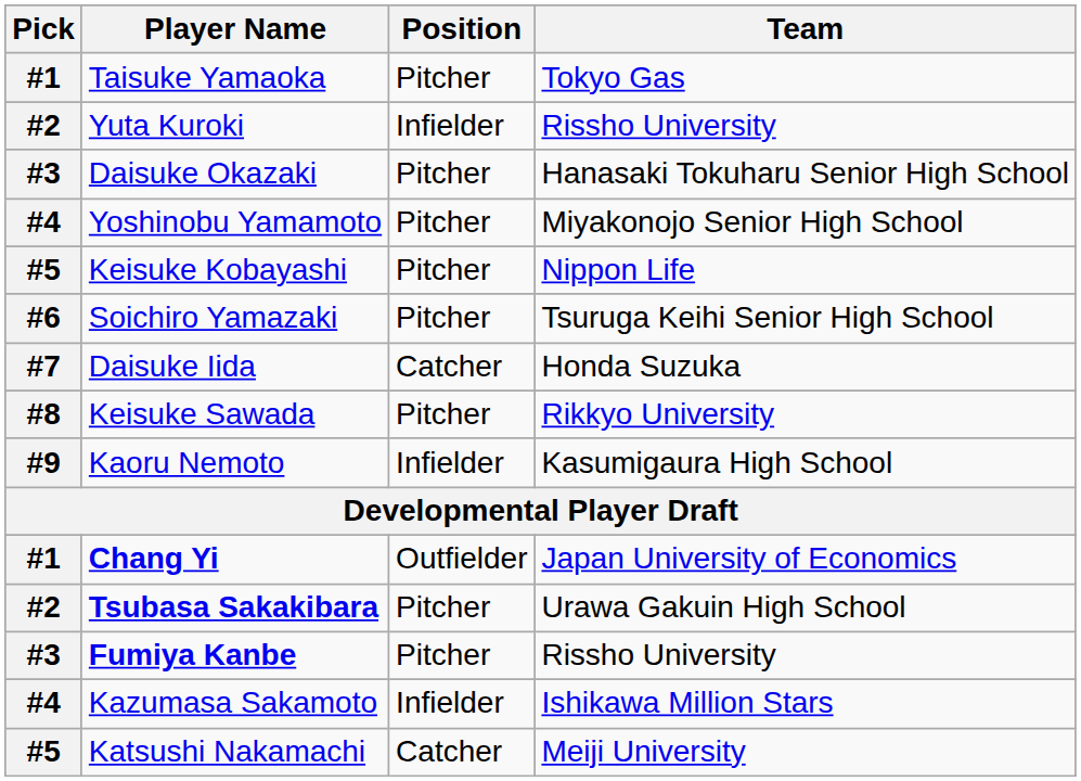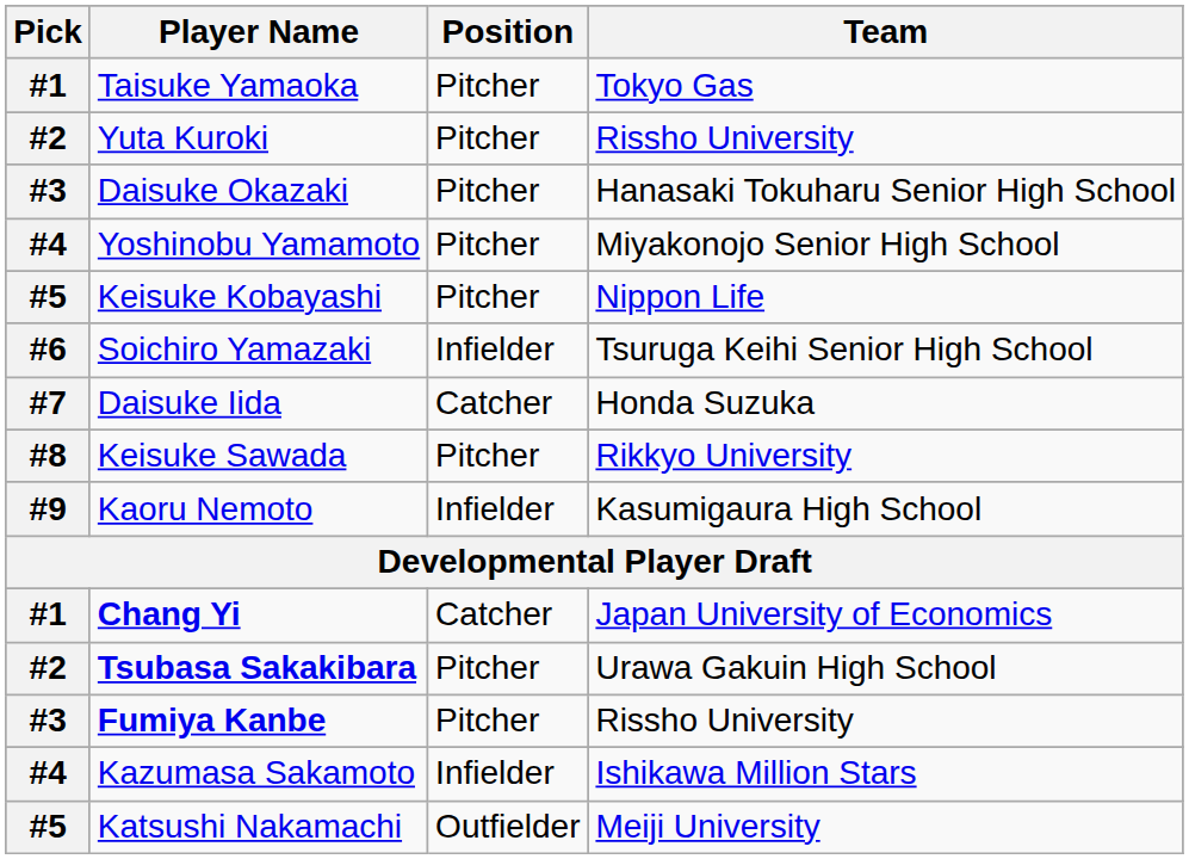Yuta Kuroki | Position: Infielder -> Pitcher
Soichiro Yamazaki | Position: Pitcher -> Infielder
Chang Yi | Position: Outfielder -> Catcher
Katsushi Nakamachi | Position: Catcher -> Outfielder
